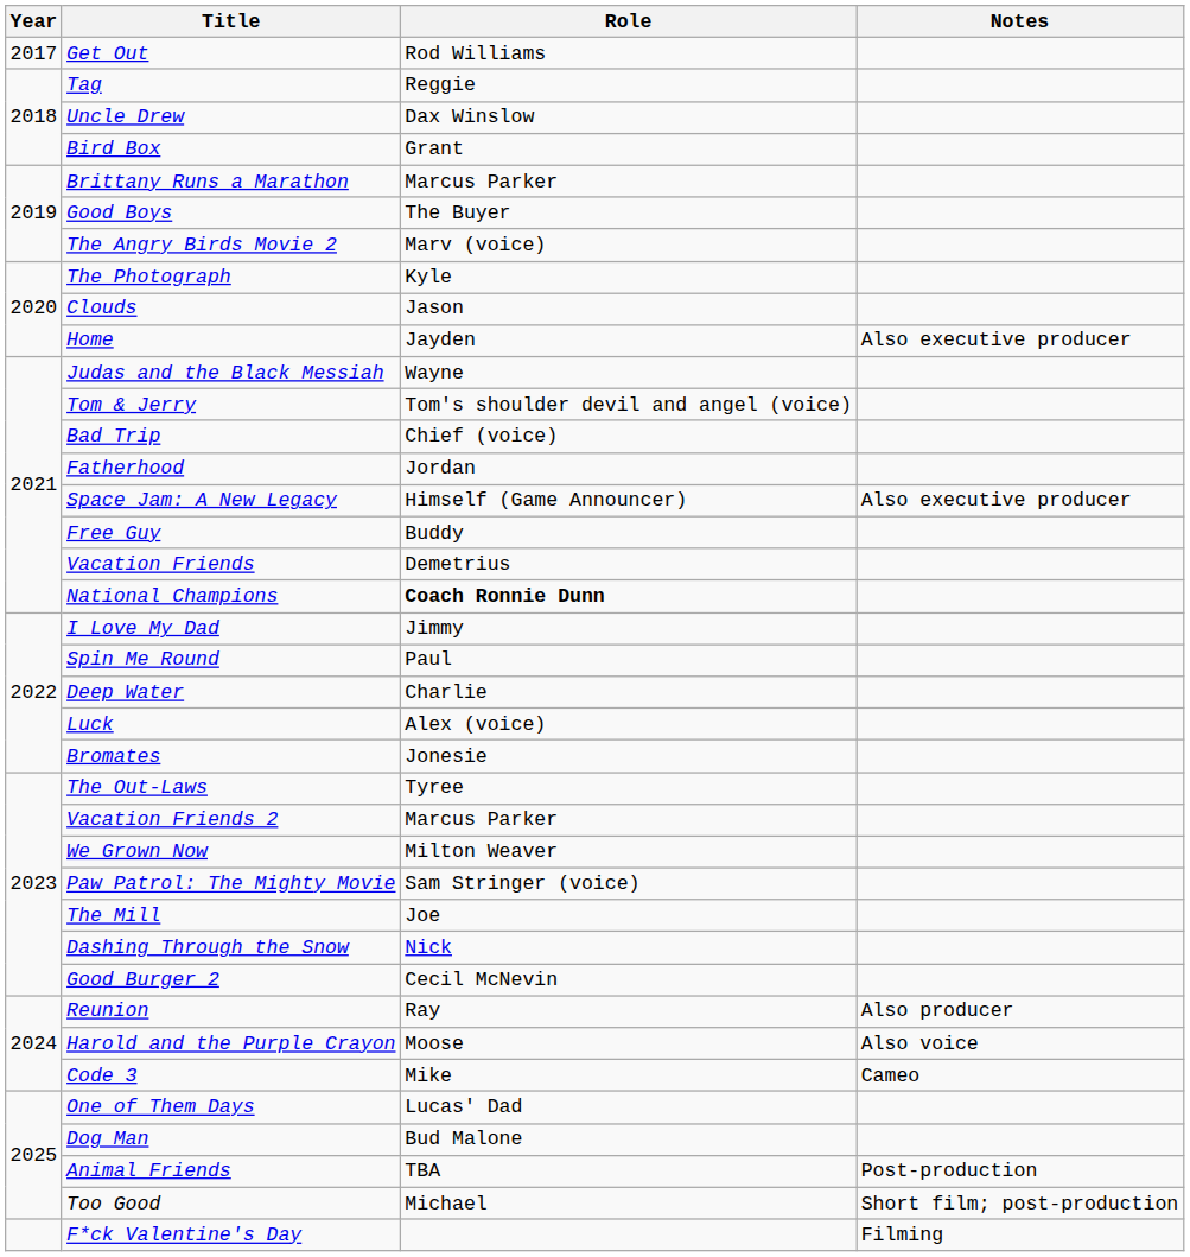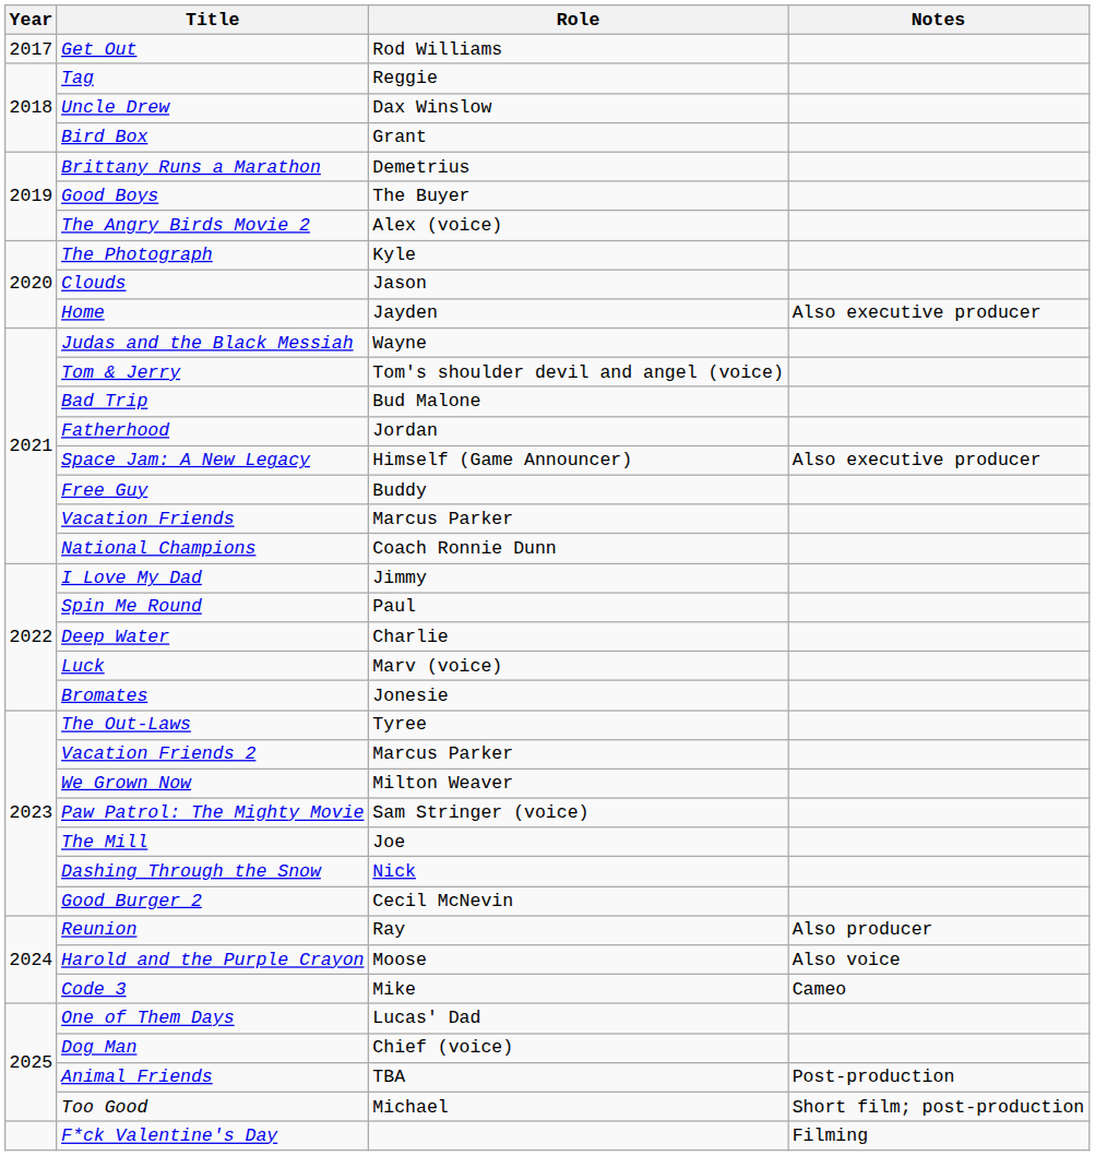Brittany Runs a Marathon | Role: Marcus Parker -> Demetrius
The Angry Birds Movie 2 | Role: Marv (voice) -> Alex (voice)
Bad Trip | Role: Chief (voice) -> Bud Malone
Vacation Friends | Role: Demetrius -> Marcus Parker
National Champions | Role: bold -> normal
Luck | Role: Alex (voice) -> Marv (voice)
Dog Man | Role: Bud Malone -> Chief (voice)
